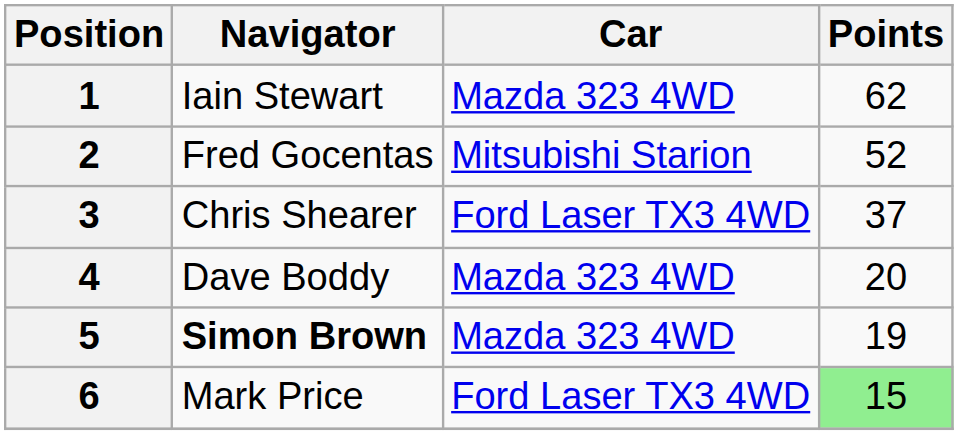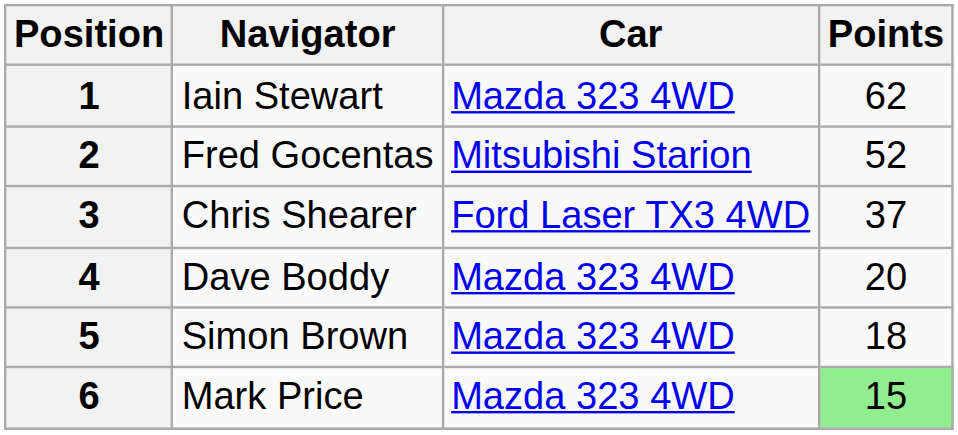5 | Navigator: bold -> normal
5 | Points: 19 -> 18
6 | Car: Ford Laser TX3 4WD -> Mazda 323 4WD
